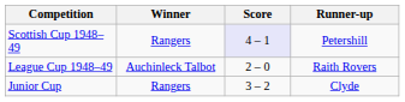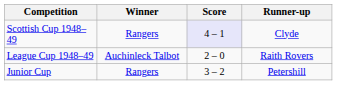Scottish Cup 1948–49 | Runner-up: Petershill -> Clyde
Junior Cup | Runner-up: Clyde -> Petershill
